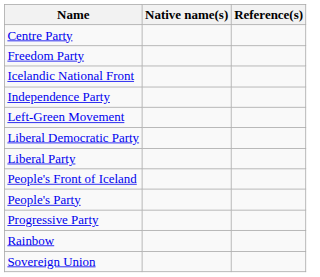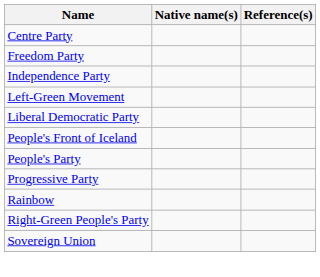- row: Icelandic National Front
- row: Liberal Party
+ row: Right-Green People's Party
